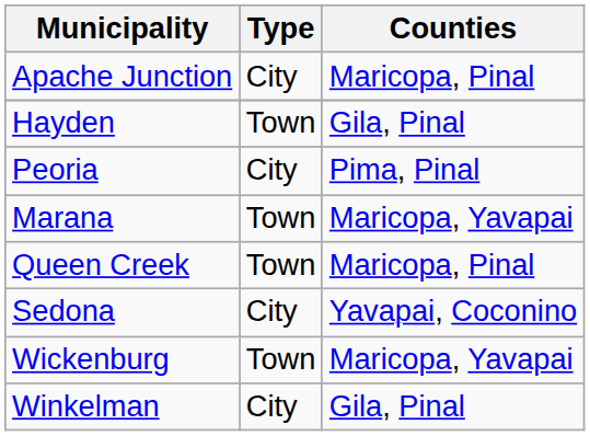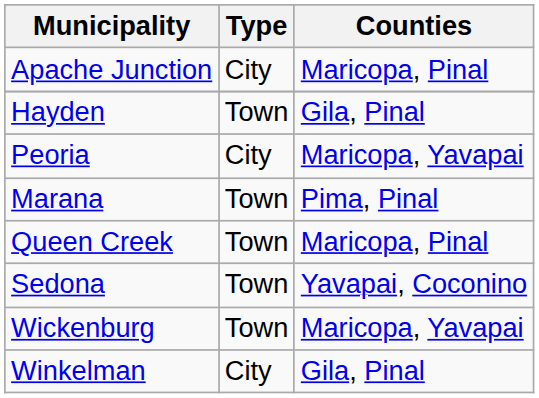Peoria | Counties: Pima, Pinal -> Maricopa, Yavapai
Marana | Counties: Maricopa, Yavapai -> Pima, Pinal
Sedona | Type: City -> Town
